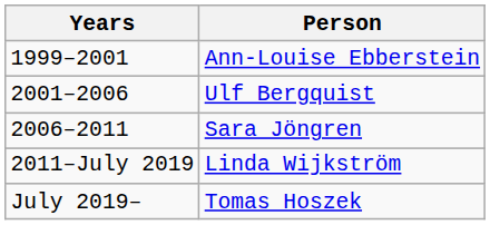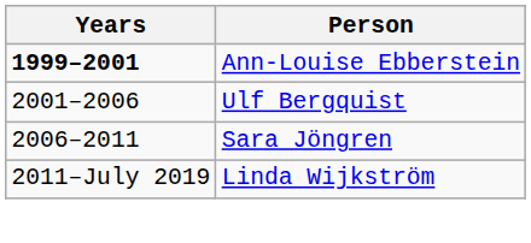Ann-Louise Ebberstein | Years: normal -> bold
- row: July 2019– | Tomas Hoszek
